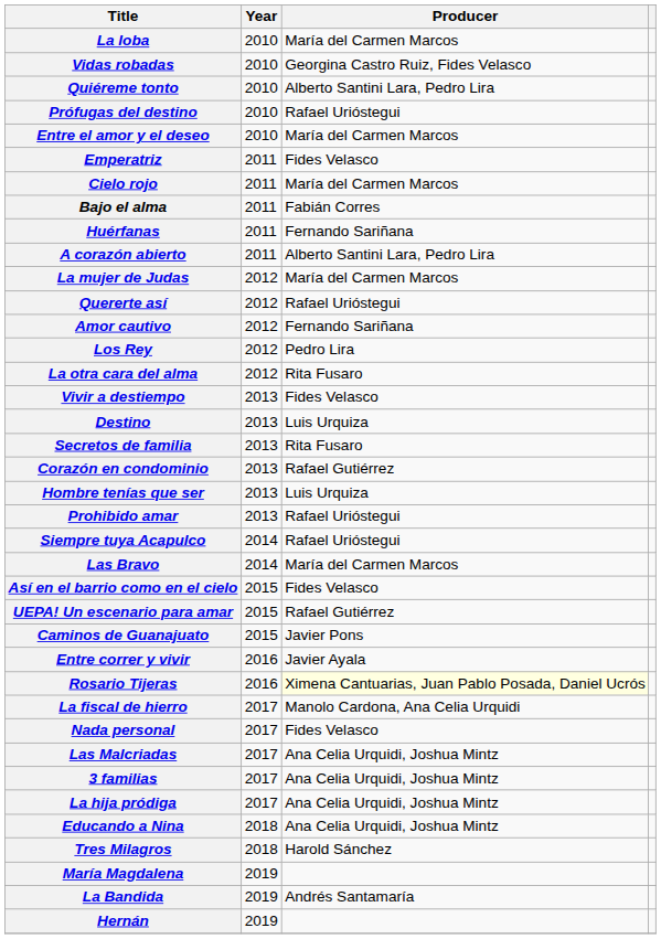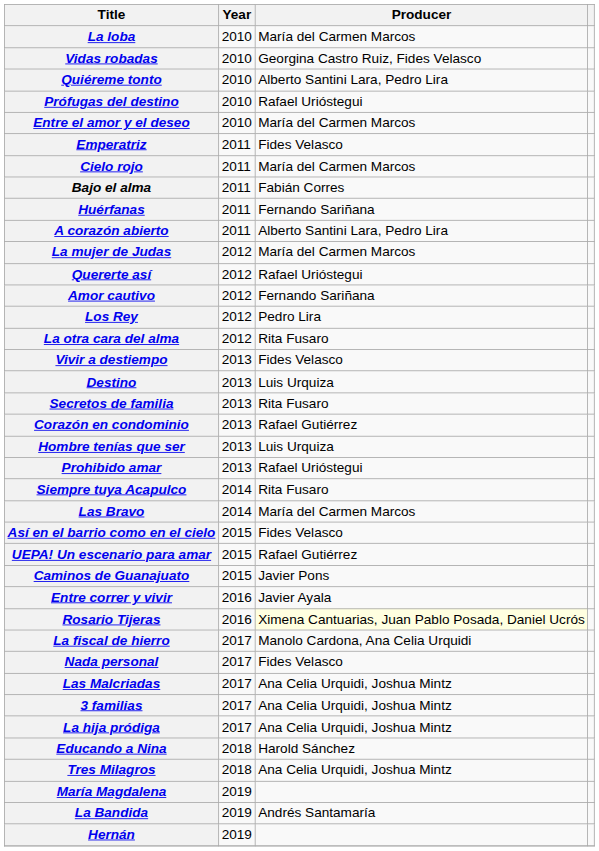Siempre tuya Acapulco | Producer: Rafael Urióstegui -> Rita Fusaro
Educando a Nina | Producer: Ana Celia Urquidi, Joshua Mintz -> Harold Sánchez
Tres Milagros | Producer: Harold Sánchez -> Ana Celia Urquidi, Joshua Mintz
